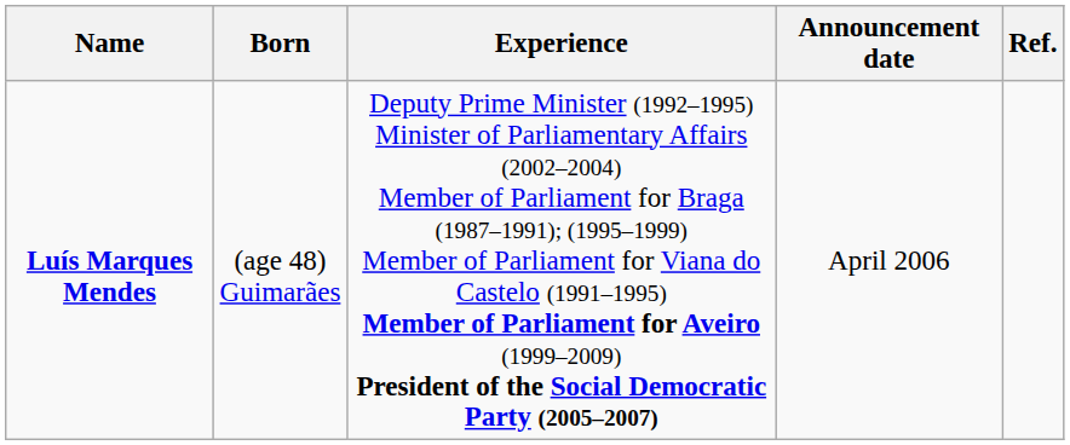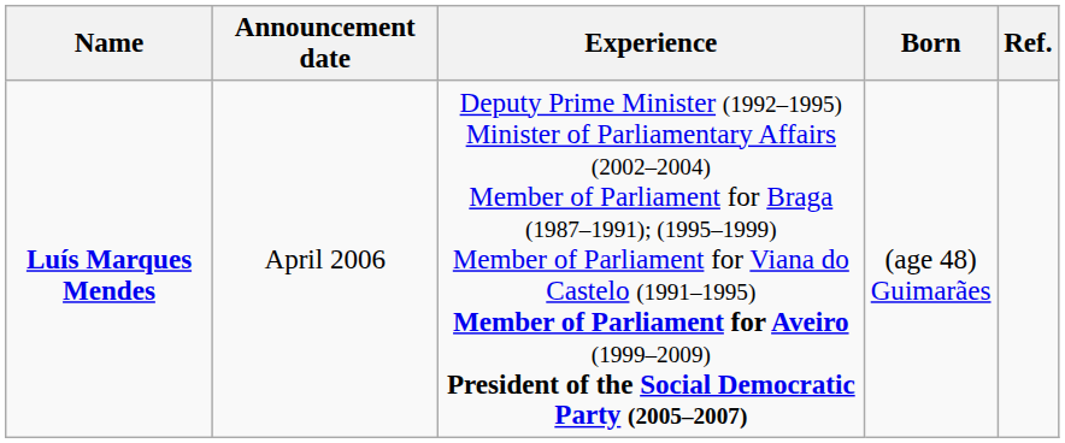columns swapped: Born <-> Announcement date
